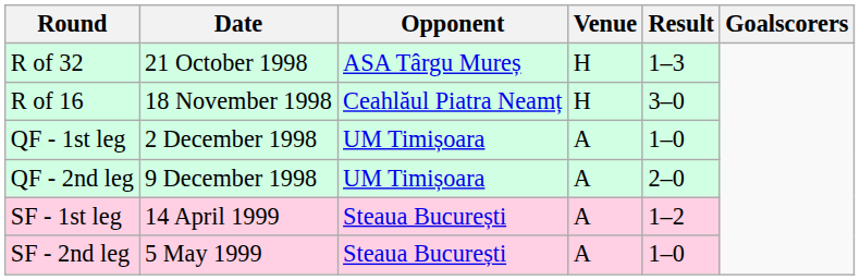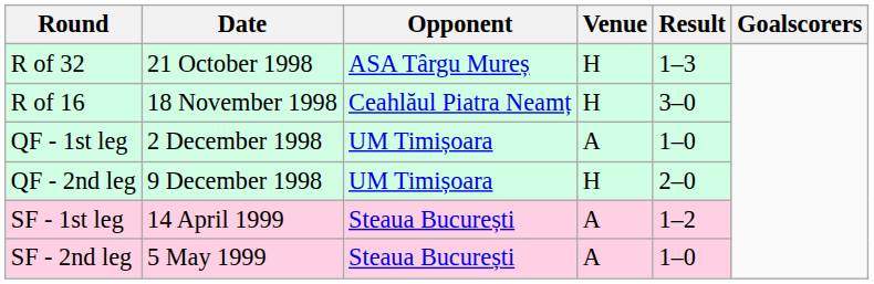QF - 2nd leg | Venue: A -> H
